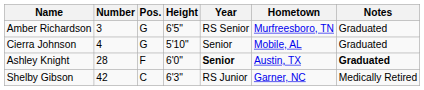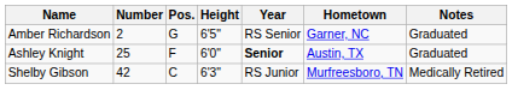Amber Richardson | Number: 3 -> 2
Amber Richardson | Hometown: Murfreesboro, TN -> Garner, NC
- row: Cierra Johnson | 4 | G | 5'10" | Senior | Mobile, AL | Graduated
Ashley Knight | Number: 28 -> 25
Ashley Knight | Notes: bold -> normal
Shelby Gibson | Hometown: Garner, NC -> Murfreesboro, TN
